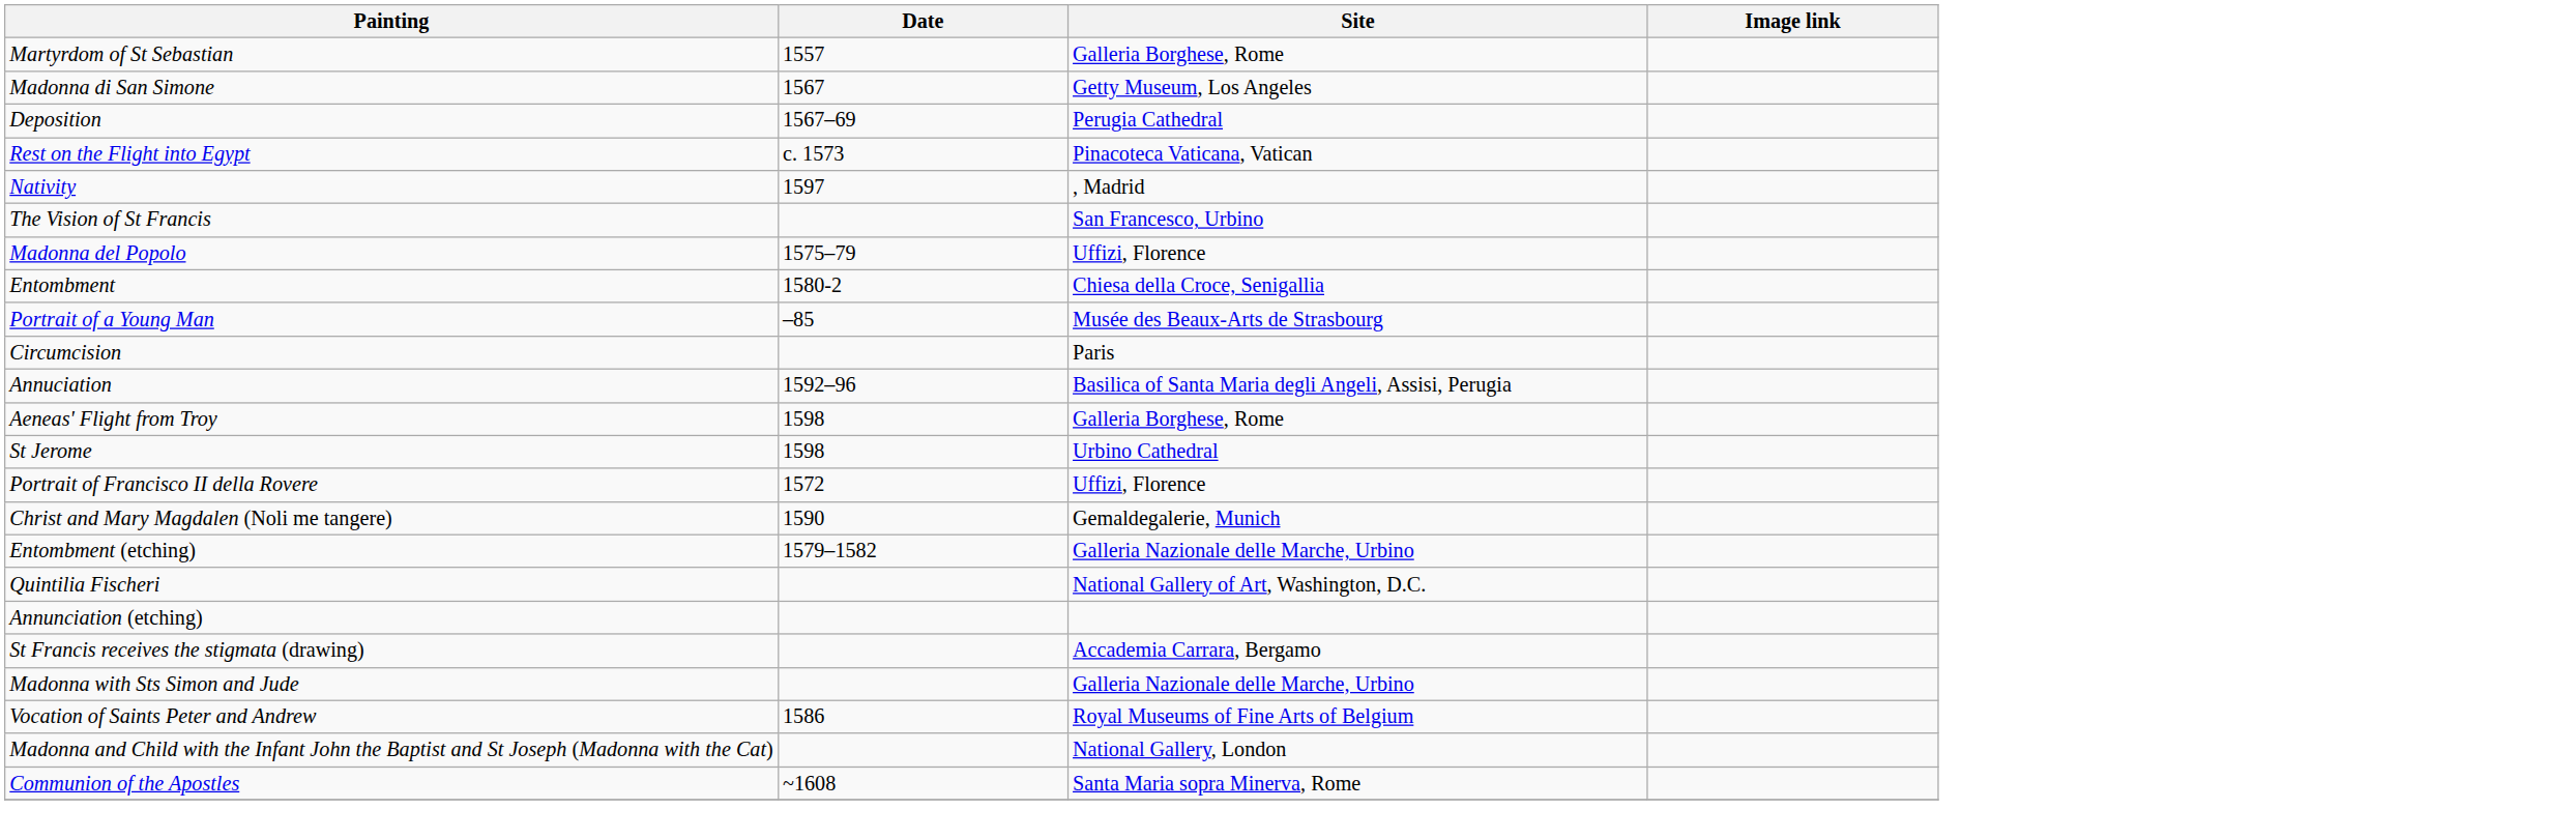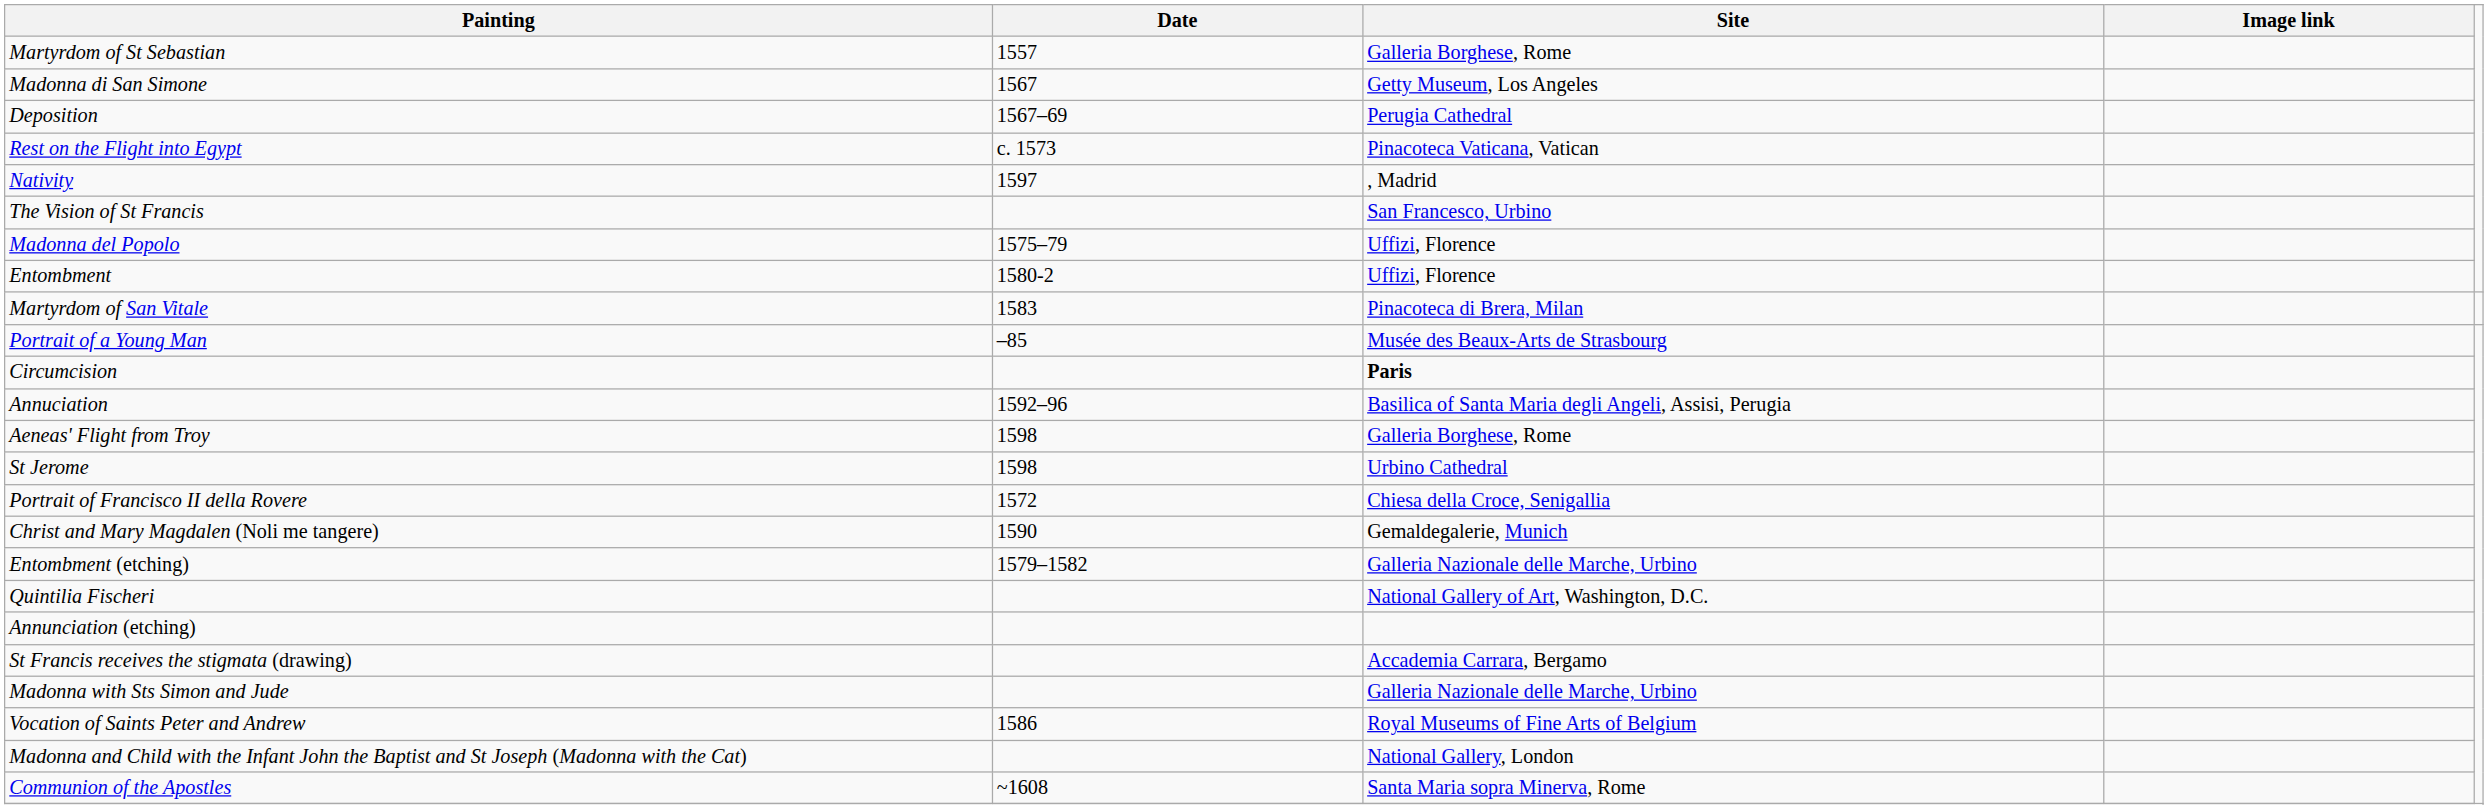Entombment | Site: Chiesa della Croce, Senigallia -> Uffizi, Florence
+ row: Martyrdom of San Vitale | 1583 | Pinacoteca di Brera, Milan
Circumcision | Site: normal -> bold
Portrait of Francisco II della Rovere | Site: Uffizi, Florence -> Chiesa della Croce, Senigallia
